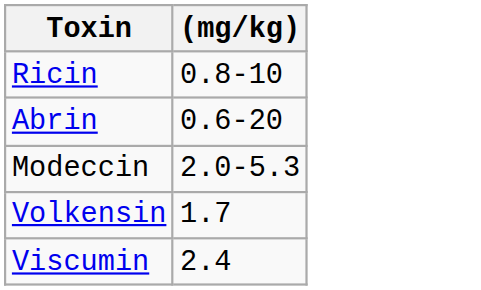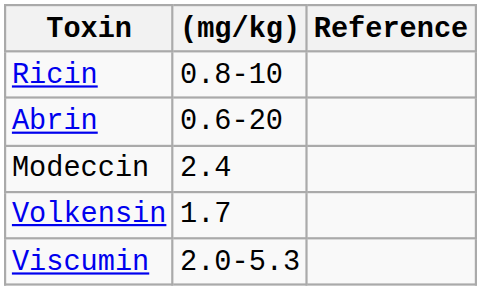+ column: Reference
Modeccin | (mg/kg): 2.0-5.3 -> 2.4
Viscumin | (mg/kg): 2.4 -> 2.0-5.3
